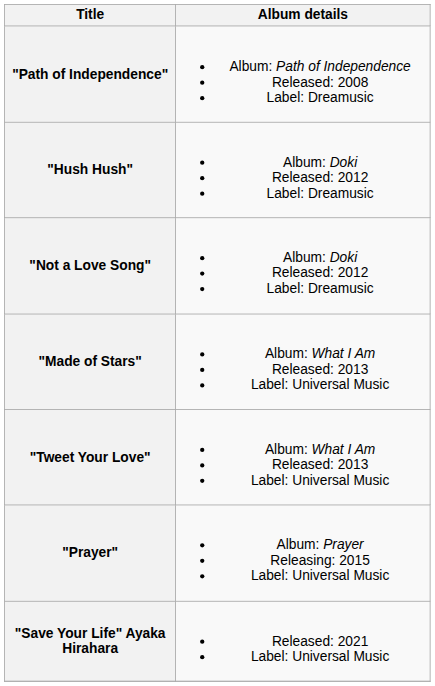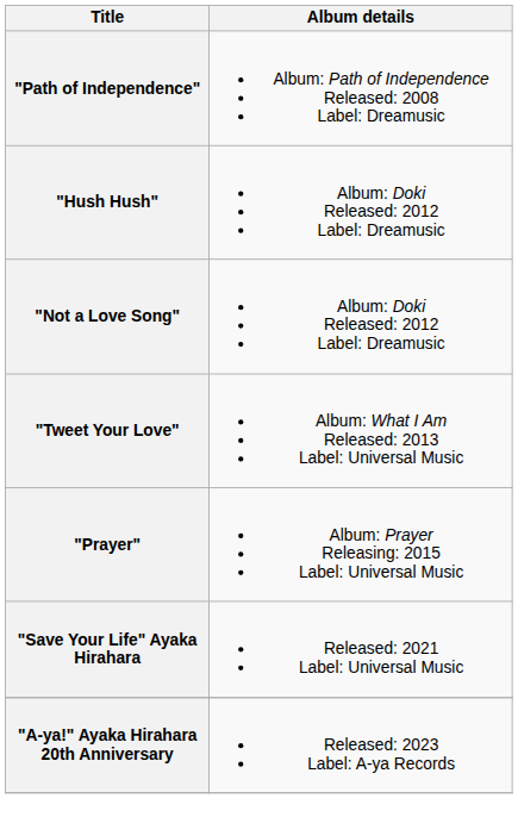- row: "Made of Stars" | Album: What I Am Released: 2013 Label: Universal Music
+ row: "A-ya!" Ayaka Hirahara 20th Anniversary | Released: 2023 Label: A-ya Records
